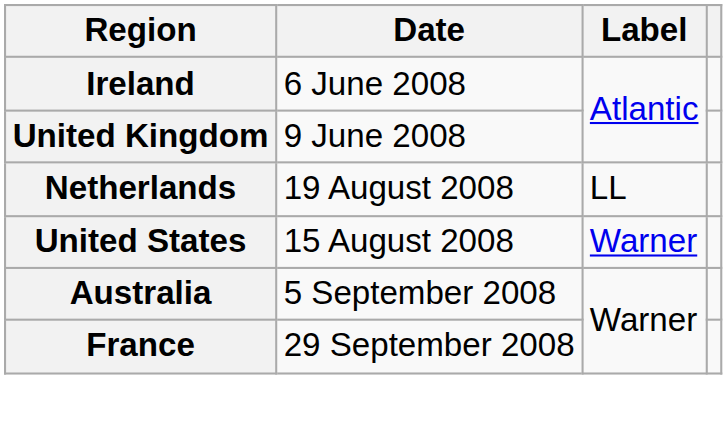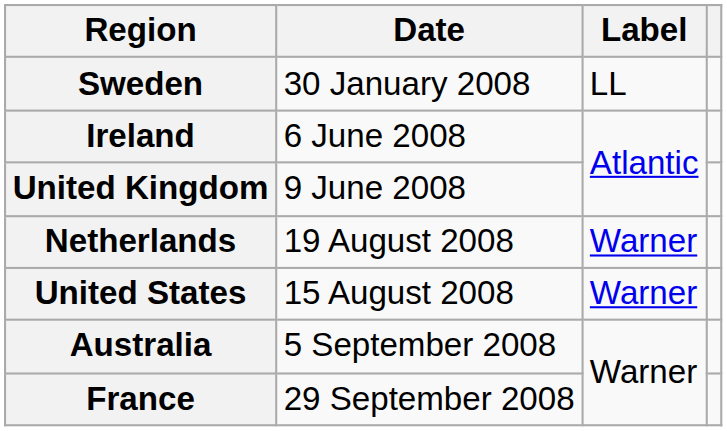+ row: Sweden | 30 January 2008 | LL
Netherlands | Label: LL -> Warner
